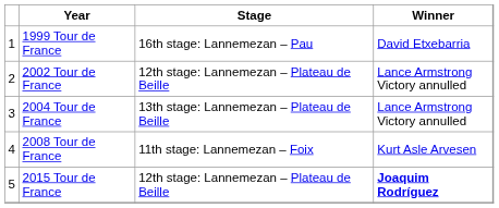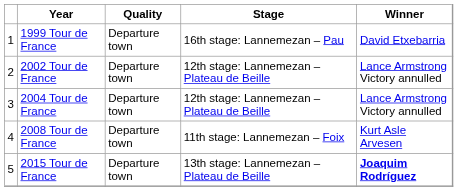+ column: Quality | Departure town | Departure town | Departure town | Departure town | Departure town
2004 Tour de France | Stage: 13th stage: Lannemezan – Plateau de Beille -> 12th stage: Lannemezan – Plateau de Beille
2015 Tour de France | Stage: 12th stage: Lannemezan – Plateau de Beille -> 13th stage: Lannemezan – Plateau de Beille
